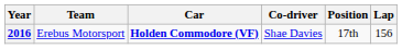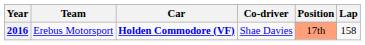2016 | Position: no background -> lightsalmon background
2016 | Lap: 156 -> 158
